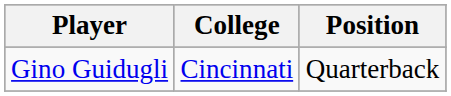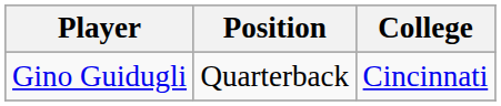columns swapped: Position <-> College
